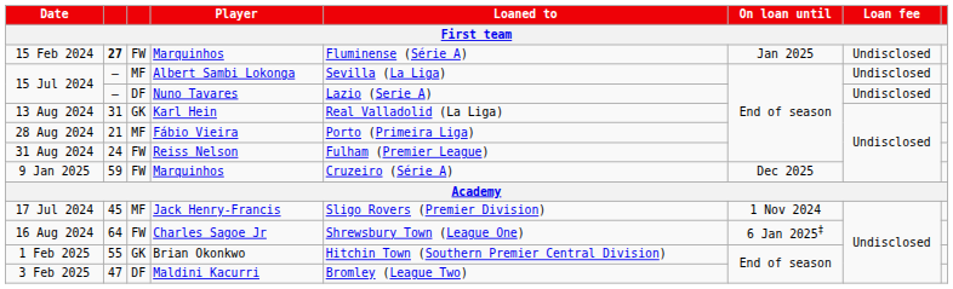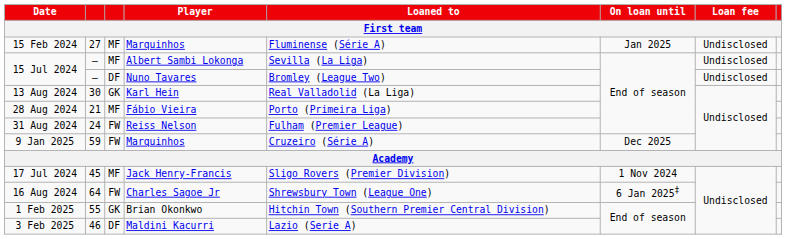15 Feb 2024 | column 2: bold -> normal
15 Feb 2024 | column 3: FW -> MF
15 Jul 2024 / Nuno Tavares | Loaned to: Lazio (Serie A) -> Bromley (League Two)
13 Aug 2024 | column 2: 31 -> 30
3 Feb 2025 | column 2: 47 -> 46
3 Feb 2025 | Loaned to: Bromley (League Two) -> Lazio (Serie A)
